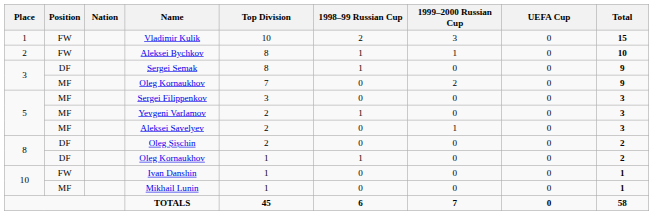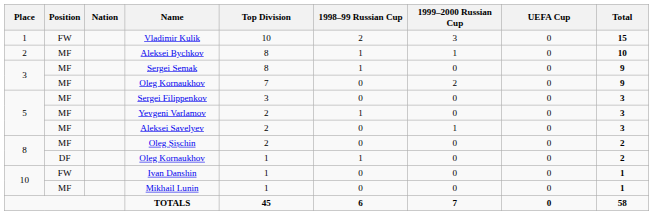Aleksei Bychkov | Position: FW -> MF
Sergei Semak | Position: DF -> MF
Oleg Șișchin | Position: DF -> MF
